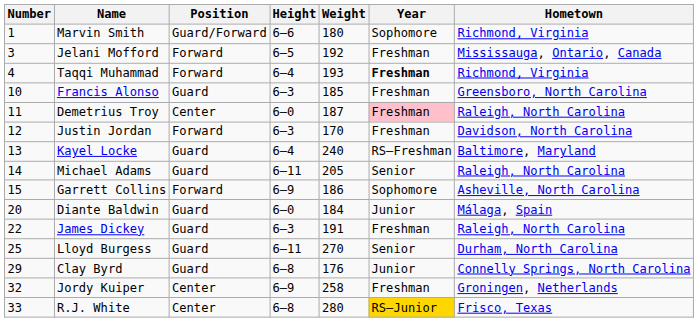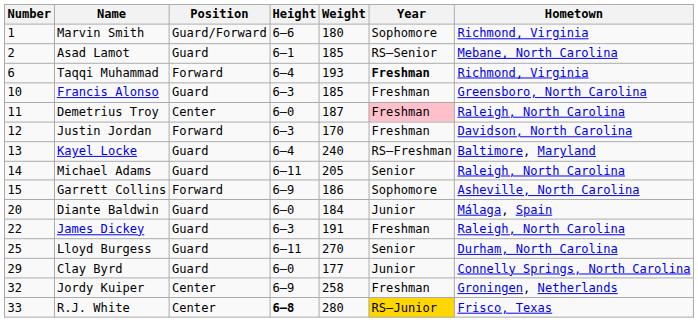+ row: 2 | Asad Lamot | Guard | 6–1 | 185 | RS–Senior | Mebane, North Carolina
- row: 3 | Jelani Mofford | Forward | 6–5 | 192 | Freshman | Mississauga, Ontario, Canada
Taqqi Muhammad | Number: 4 -> 6
Clay Byrd | Height: 6–8 -> 6–0
Clay Byrd | Weight: 176 -> 177
R.J. White | Height: normal -> bold
